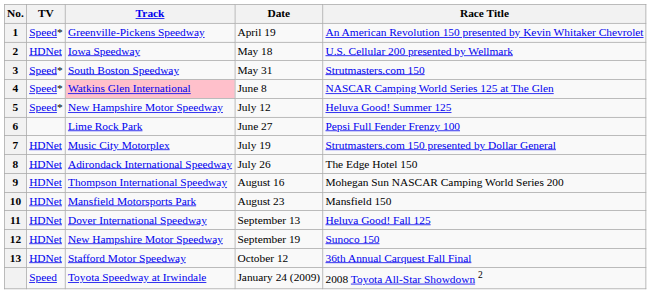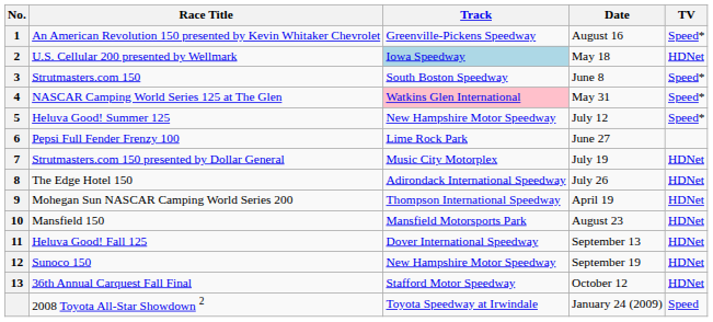columns swapped: Race Title <-> TV
1 | Date: April 19 -> August 16
2 | Track: no background -> lightblue background
3 | Date: May 31 -> June 8
4 | Date: June 8 -> May 31
9 | Date: August 16 -> April 19
